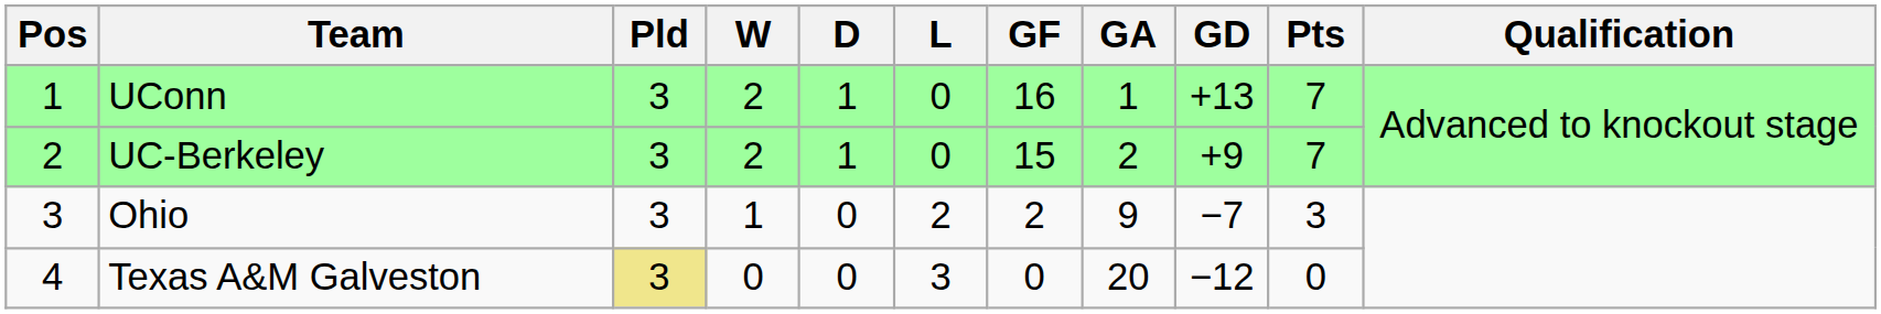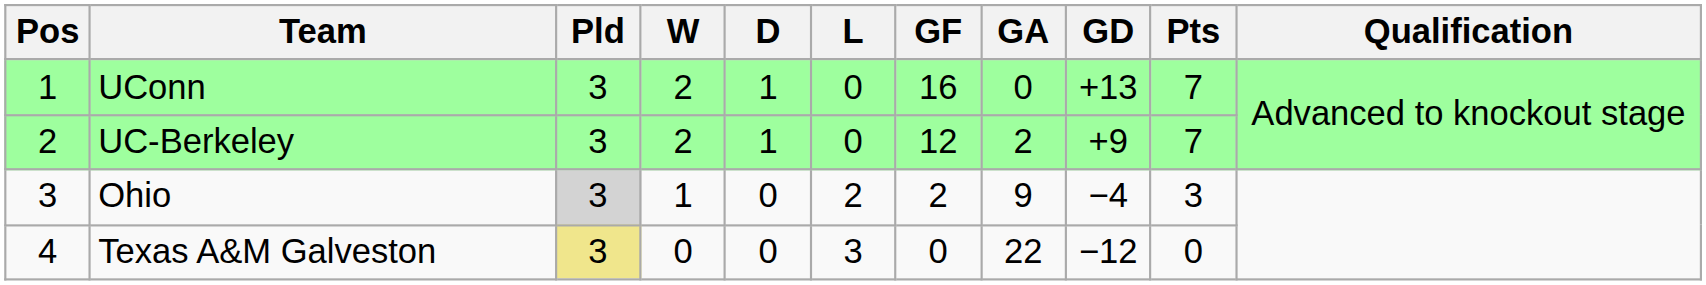UConn | GA: 1 -> 0
UC-Berkeley | GF: 15 -> 12
Ohio | Pld: no background -> lightgrey background
Ohio | GD: −7 -> −4
Texas A&M Galveston | GA: 20 -> 22
